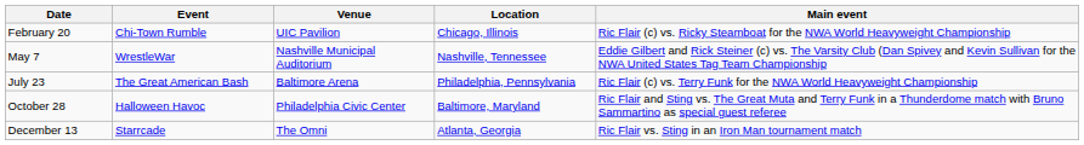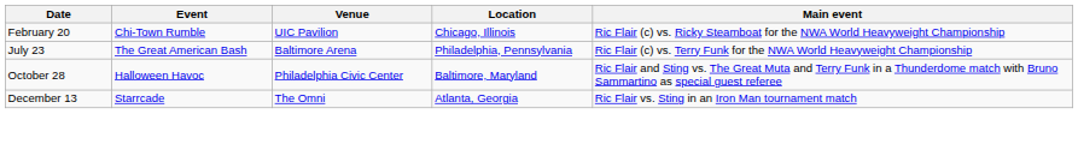- row: May 7 | WrestleWar | Nashville Municipal Auditorium | Nashville, Tennessee | Eddie Gilbert and Rick Steiner (c) vs. The Varsity Club (Dan Spivey and Kevin Sullivan for the NWA United States Tag Team Championship
